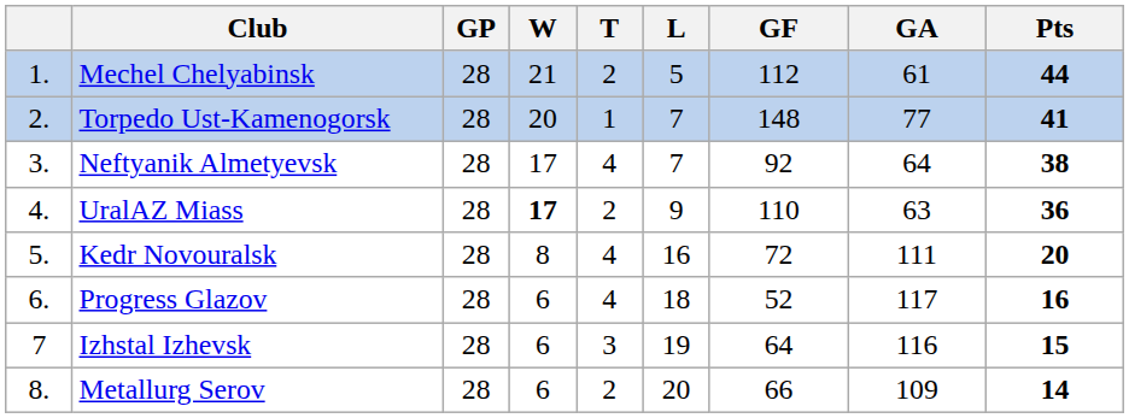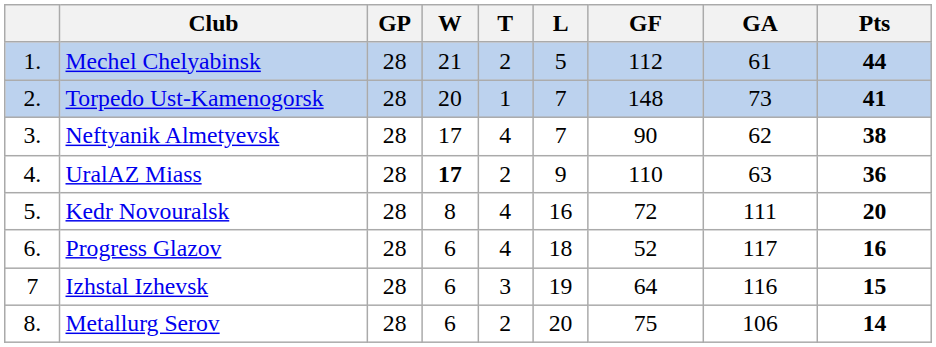Torpedo Ust-Kamenogorsk | GA: 77 -> 73
Neftyanik Almetyevsk | GF: 92 -> 90
Neftyanik Almetyevsk | GA: 64 -> 62
Metallurg Serov | GF: 66 -> 75
Metallurg Serov | GA: 109 -> 106
